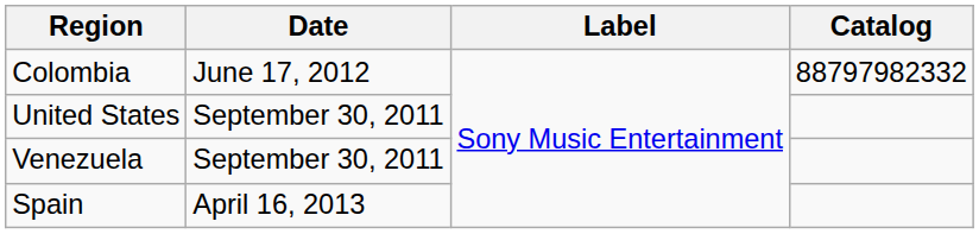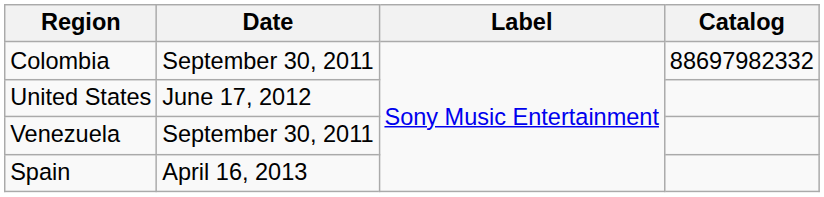Colombia | Date: June 17, 2012 -> September 30, 2011
Colombia | Catalog: 88797982332 -> 88697982332
United States | Date: September 30, 2011 -> June 17, 2012
